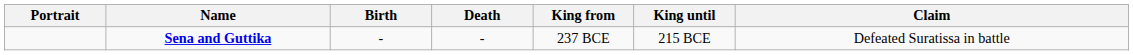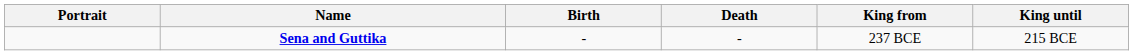- column: Claim | Defeated Suratissa in battle
